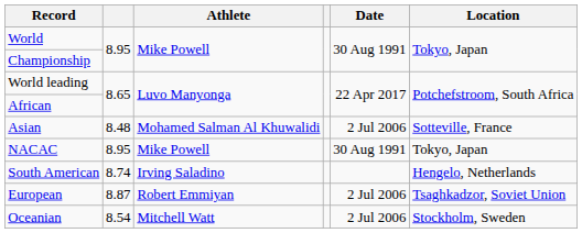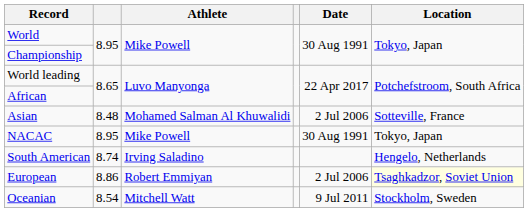European | column 2: 8.87 -> 8.86
European | Location: no background -> lightyellow background
Oceanian | Date: 2 Jul 2006 -> 9 Jul 2011
